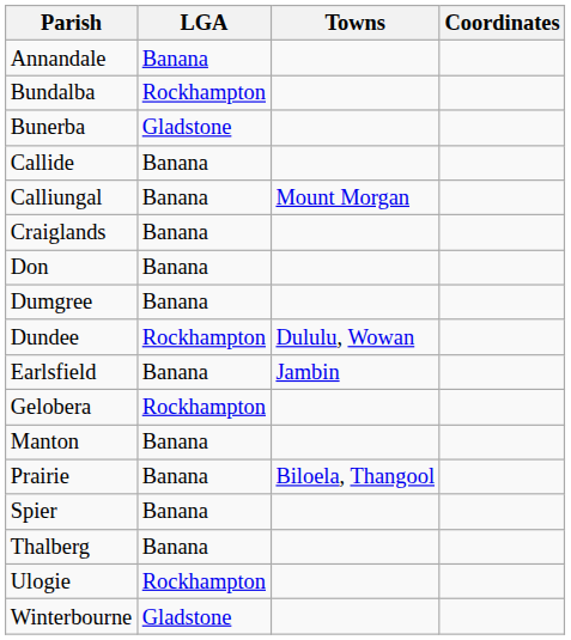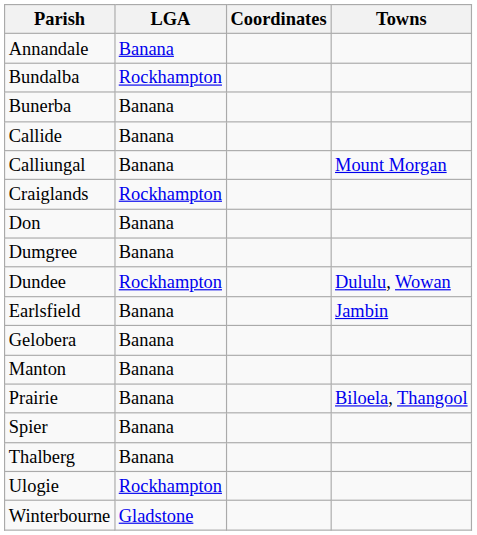columns swapped: Coordinates <-> Towns
Bunerba | LGA: Gladstone -> Banana
Craiglands | LGA: Banana -> Rockhampton
Gelobera | LGA: Rockhampton -> Banana
